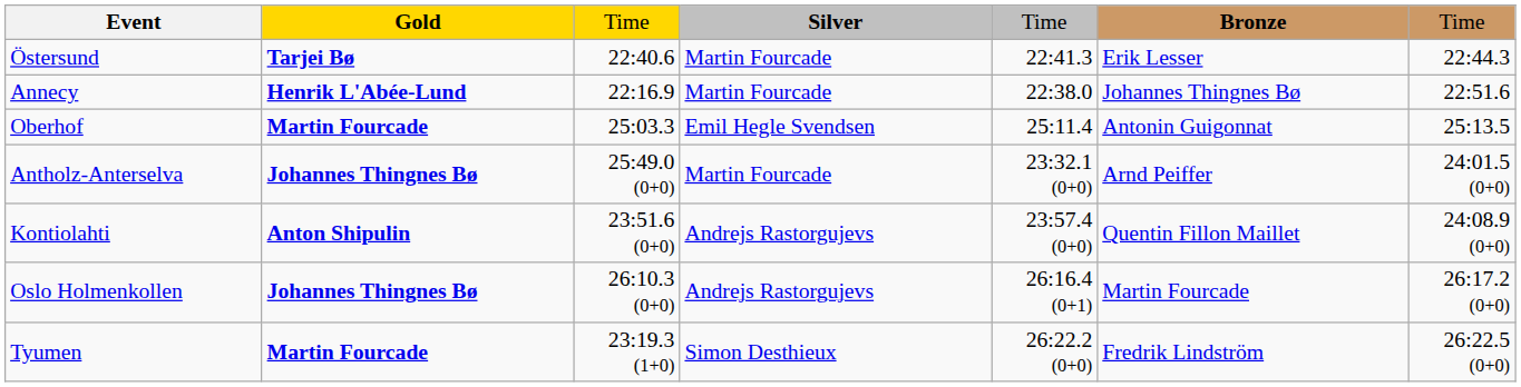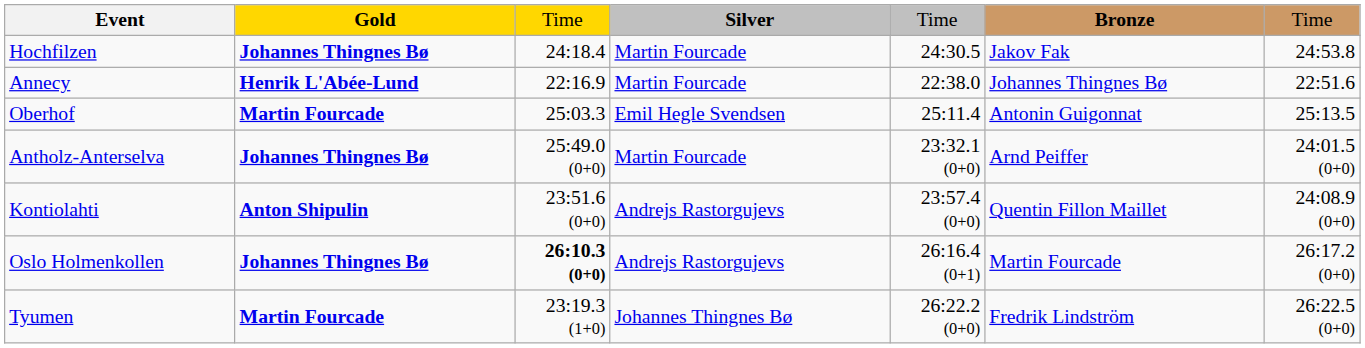- row: Östersund | Tarjei Bø | 22:40.6 | Martin Fourcade | 22:41.3 | Erik Lesser | 22:44.3
+ row: Hochfilzen | Johannes Thingnes Bø | 24:18.4 | Martin Fourcade | 24:30.5 | Jakov Fak | 24:53.8
Oslo Holmenkollen | column 3: normal -> bold
Tyumen | Silver: Simon Desthieux -> Johannes Thingnes Bø
